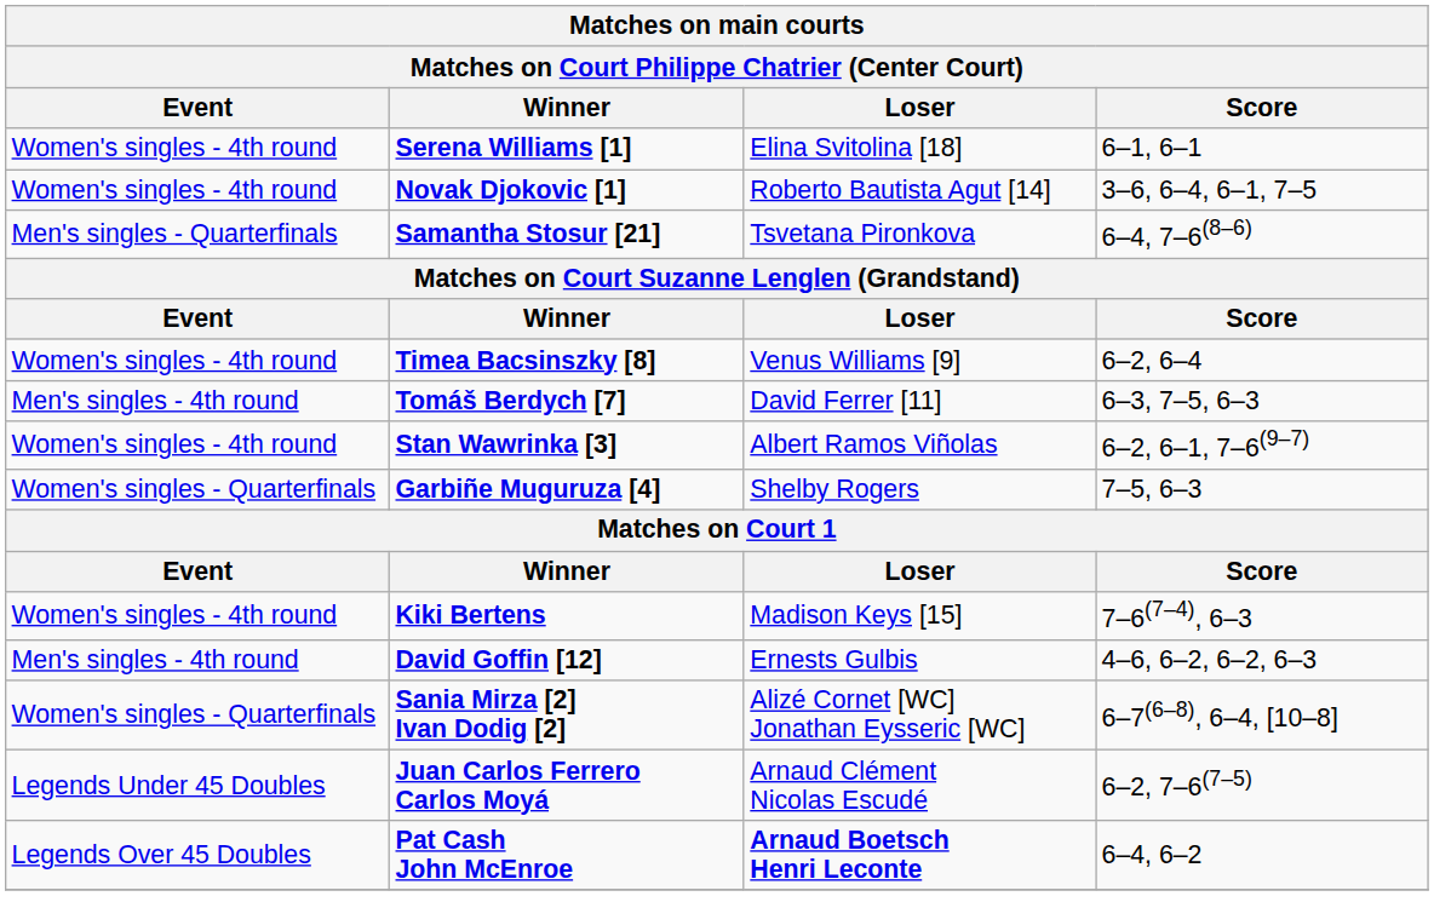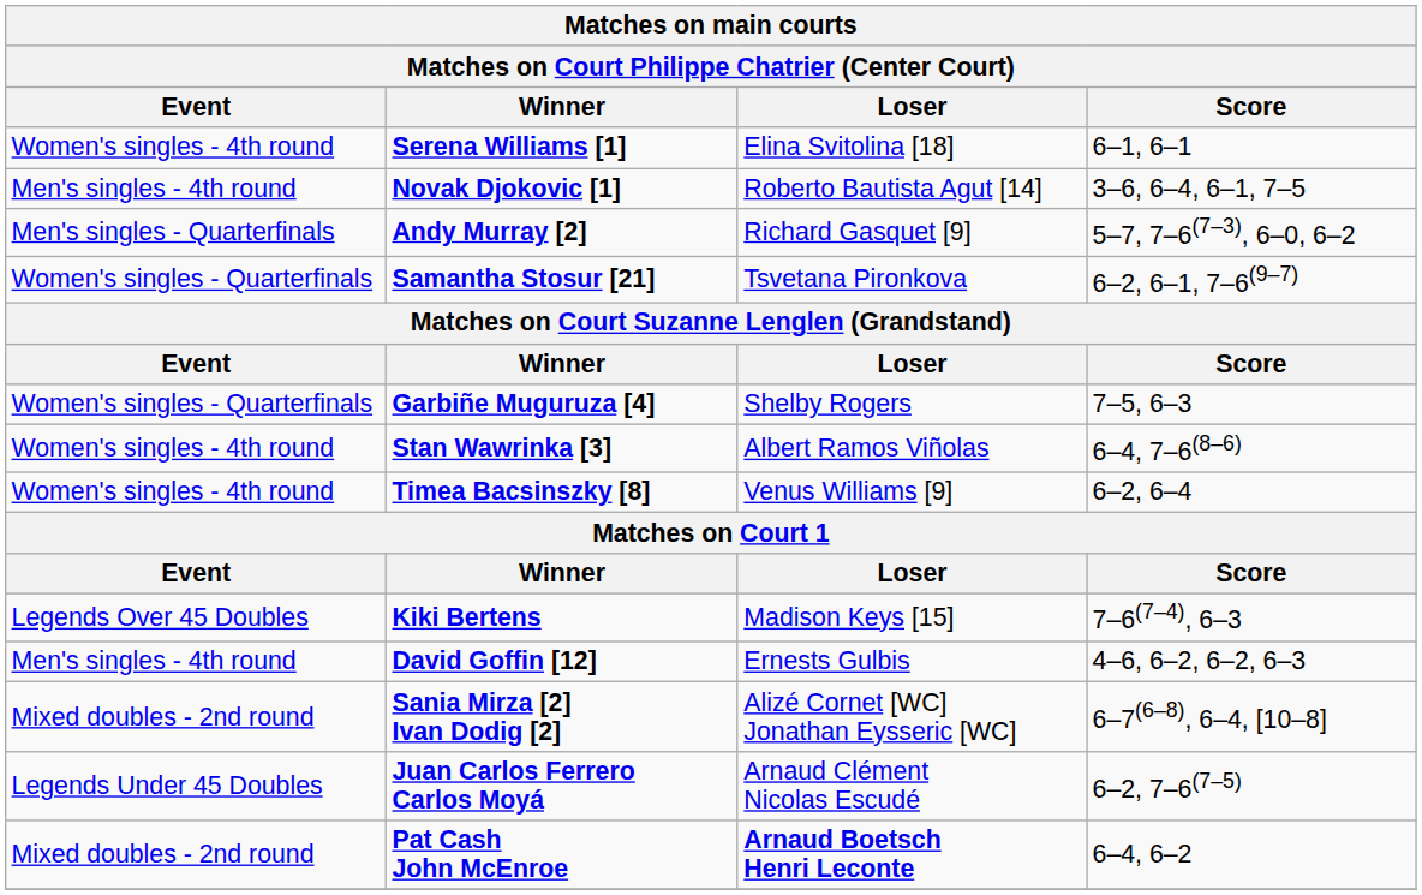Novak Djokovic [1] | Event: Women's singles - 4th round -> Men's singles - 4th round
+ row: Men's singles - Quarterfinals | Andy Murray [2] | Richard Gasquet [9] | 5–7, 7–6(7–3), 6–0, 6–2
Samantha Stosur [21] | Event: Men's singles - Quarterfinals -> Women's singles - Quarterfinals
Samantha Stosur [21] | Score: 6–4, 7–6(8–6) -> 6–2, 6–1, 7–6(9–7)
rows swapped: Timea Bacsinszky [8] <-> Garbiñe Muguruza [4]
- row: Men's singles - 4th round | Tomáš Berdych [7] | David Ferrer [11] | 6–3, 7–5, 6–3
Stan Wawrinka [3] | Score: 6–2, 6–1, 7–6(9–7) -> 6–4, 7–6(8–6)
Kiki Bertens | Event: Women's singles - 4th round -> Legends Over 45 Doubles
Sania Mirza [2] Ivan Dodig [2] | Event: Women's singles - Quarterfinals -> Mixed doubles - 2nd round
Pat Cash John McEnroe | Event: Legends Over 45 Doubles -> Mixed doubles - 2nd round
